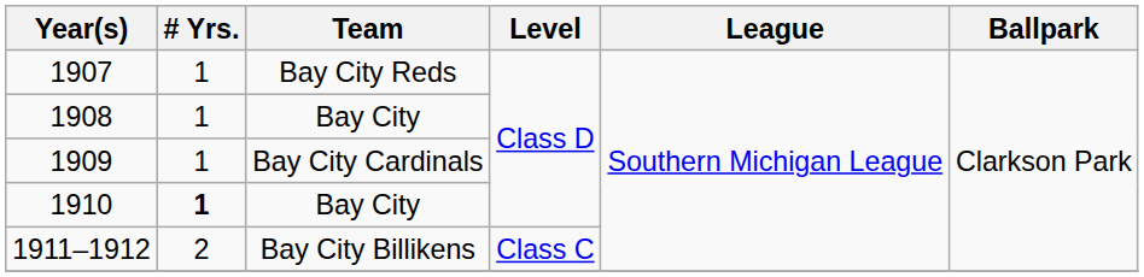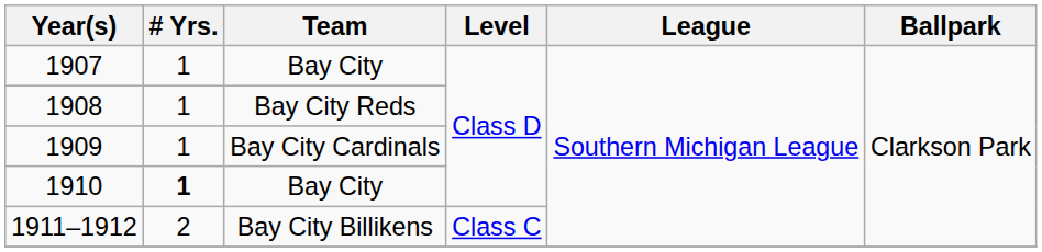1907 | Team: Bay City Reds -> Bay City
1908 | Team: Bay City -> Bay City Reds
